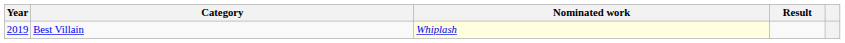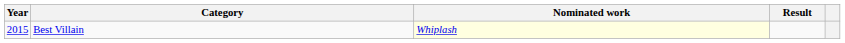Best Villain | Year: 2019 -> 2015
